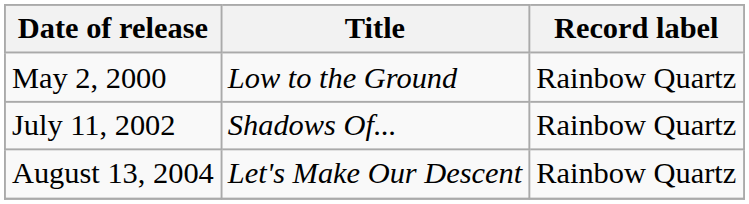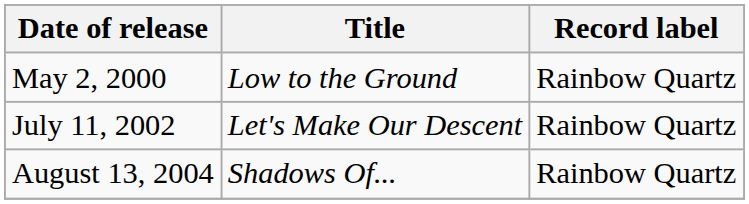July 11, 2002 | Title: Shadows Of... -> Let's Make Our Descent
August 13, 2004 | Title: Let's Make Our Descent -> Shadows Of...
